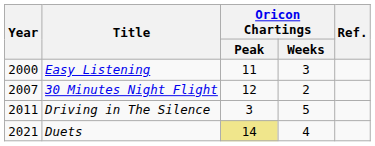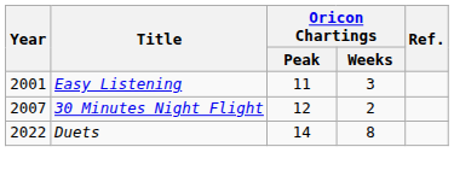Easy Listening | Year: 2000 -> 2001
- row: 2011 | Driving in The Silence | 3 | 5
Duets | Year: 2021 -> 2022
Duets | Oricon Chartings / Peak: khaki background -> no background
Duets | Oricon Chartings / Weeks: 4 -> 8
